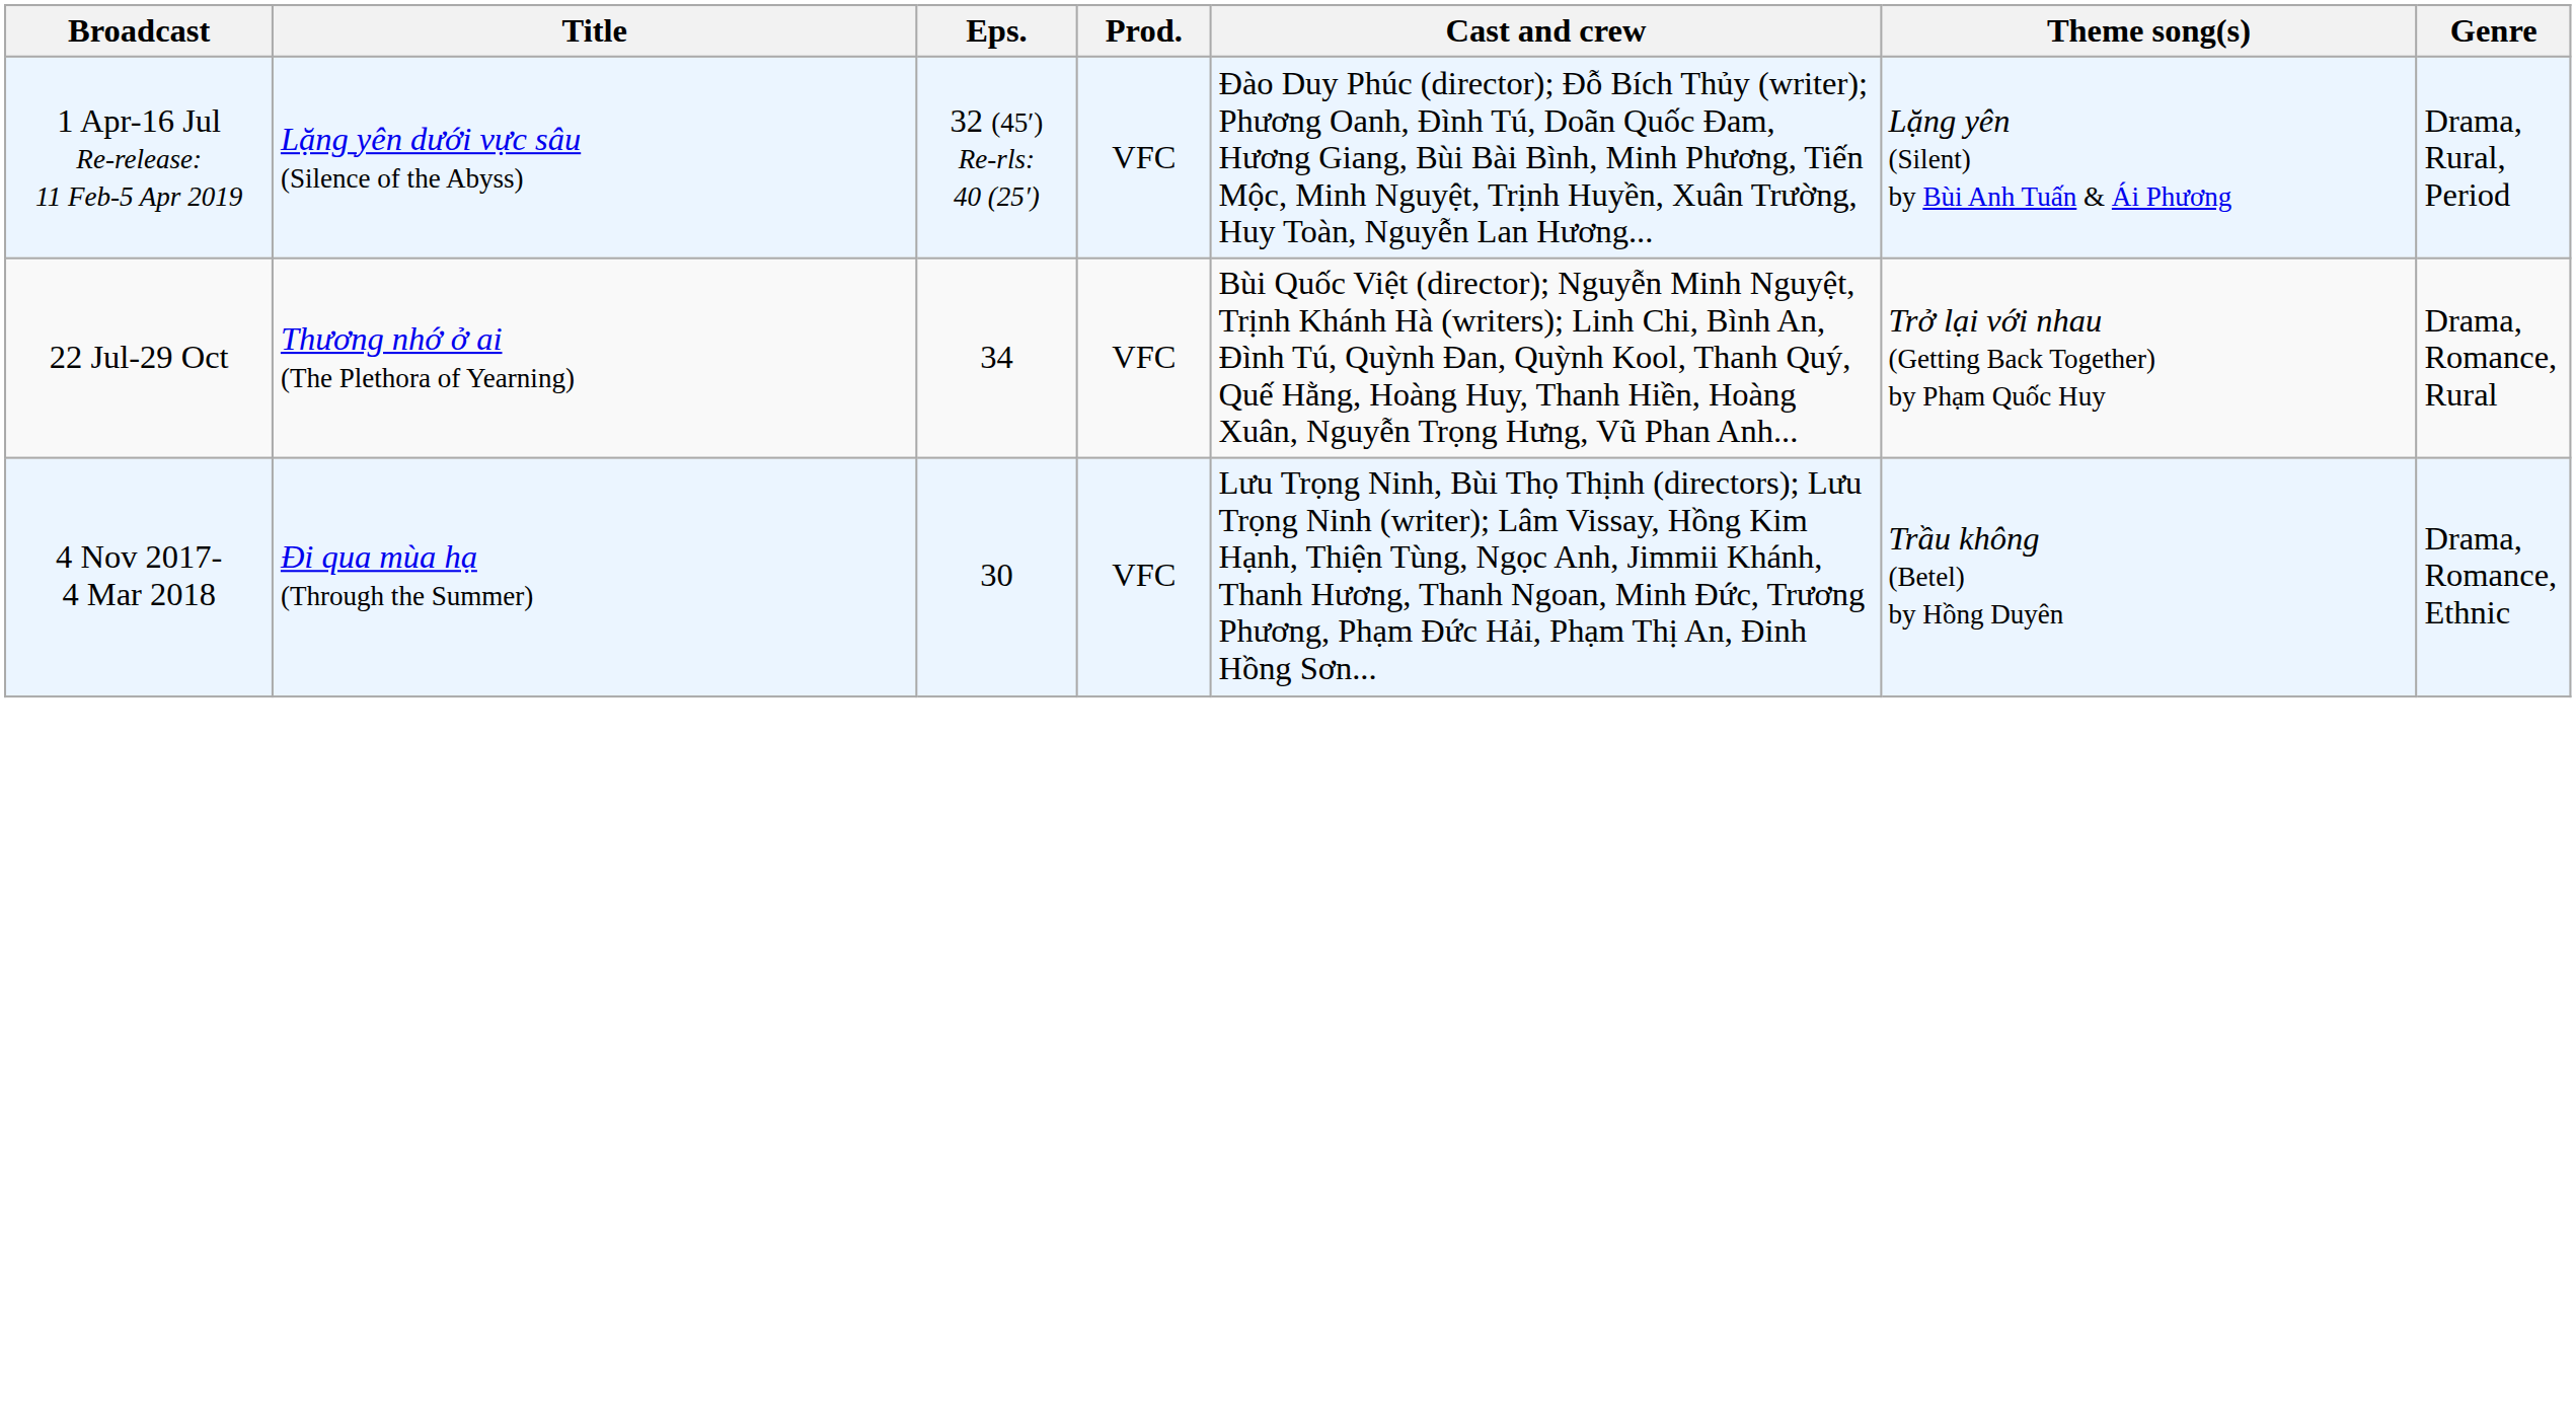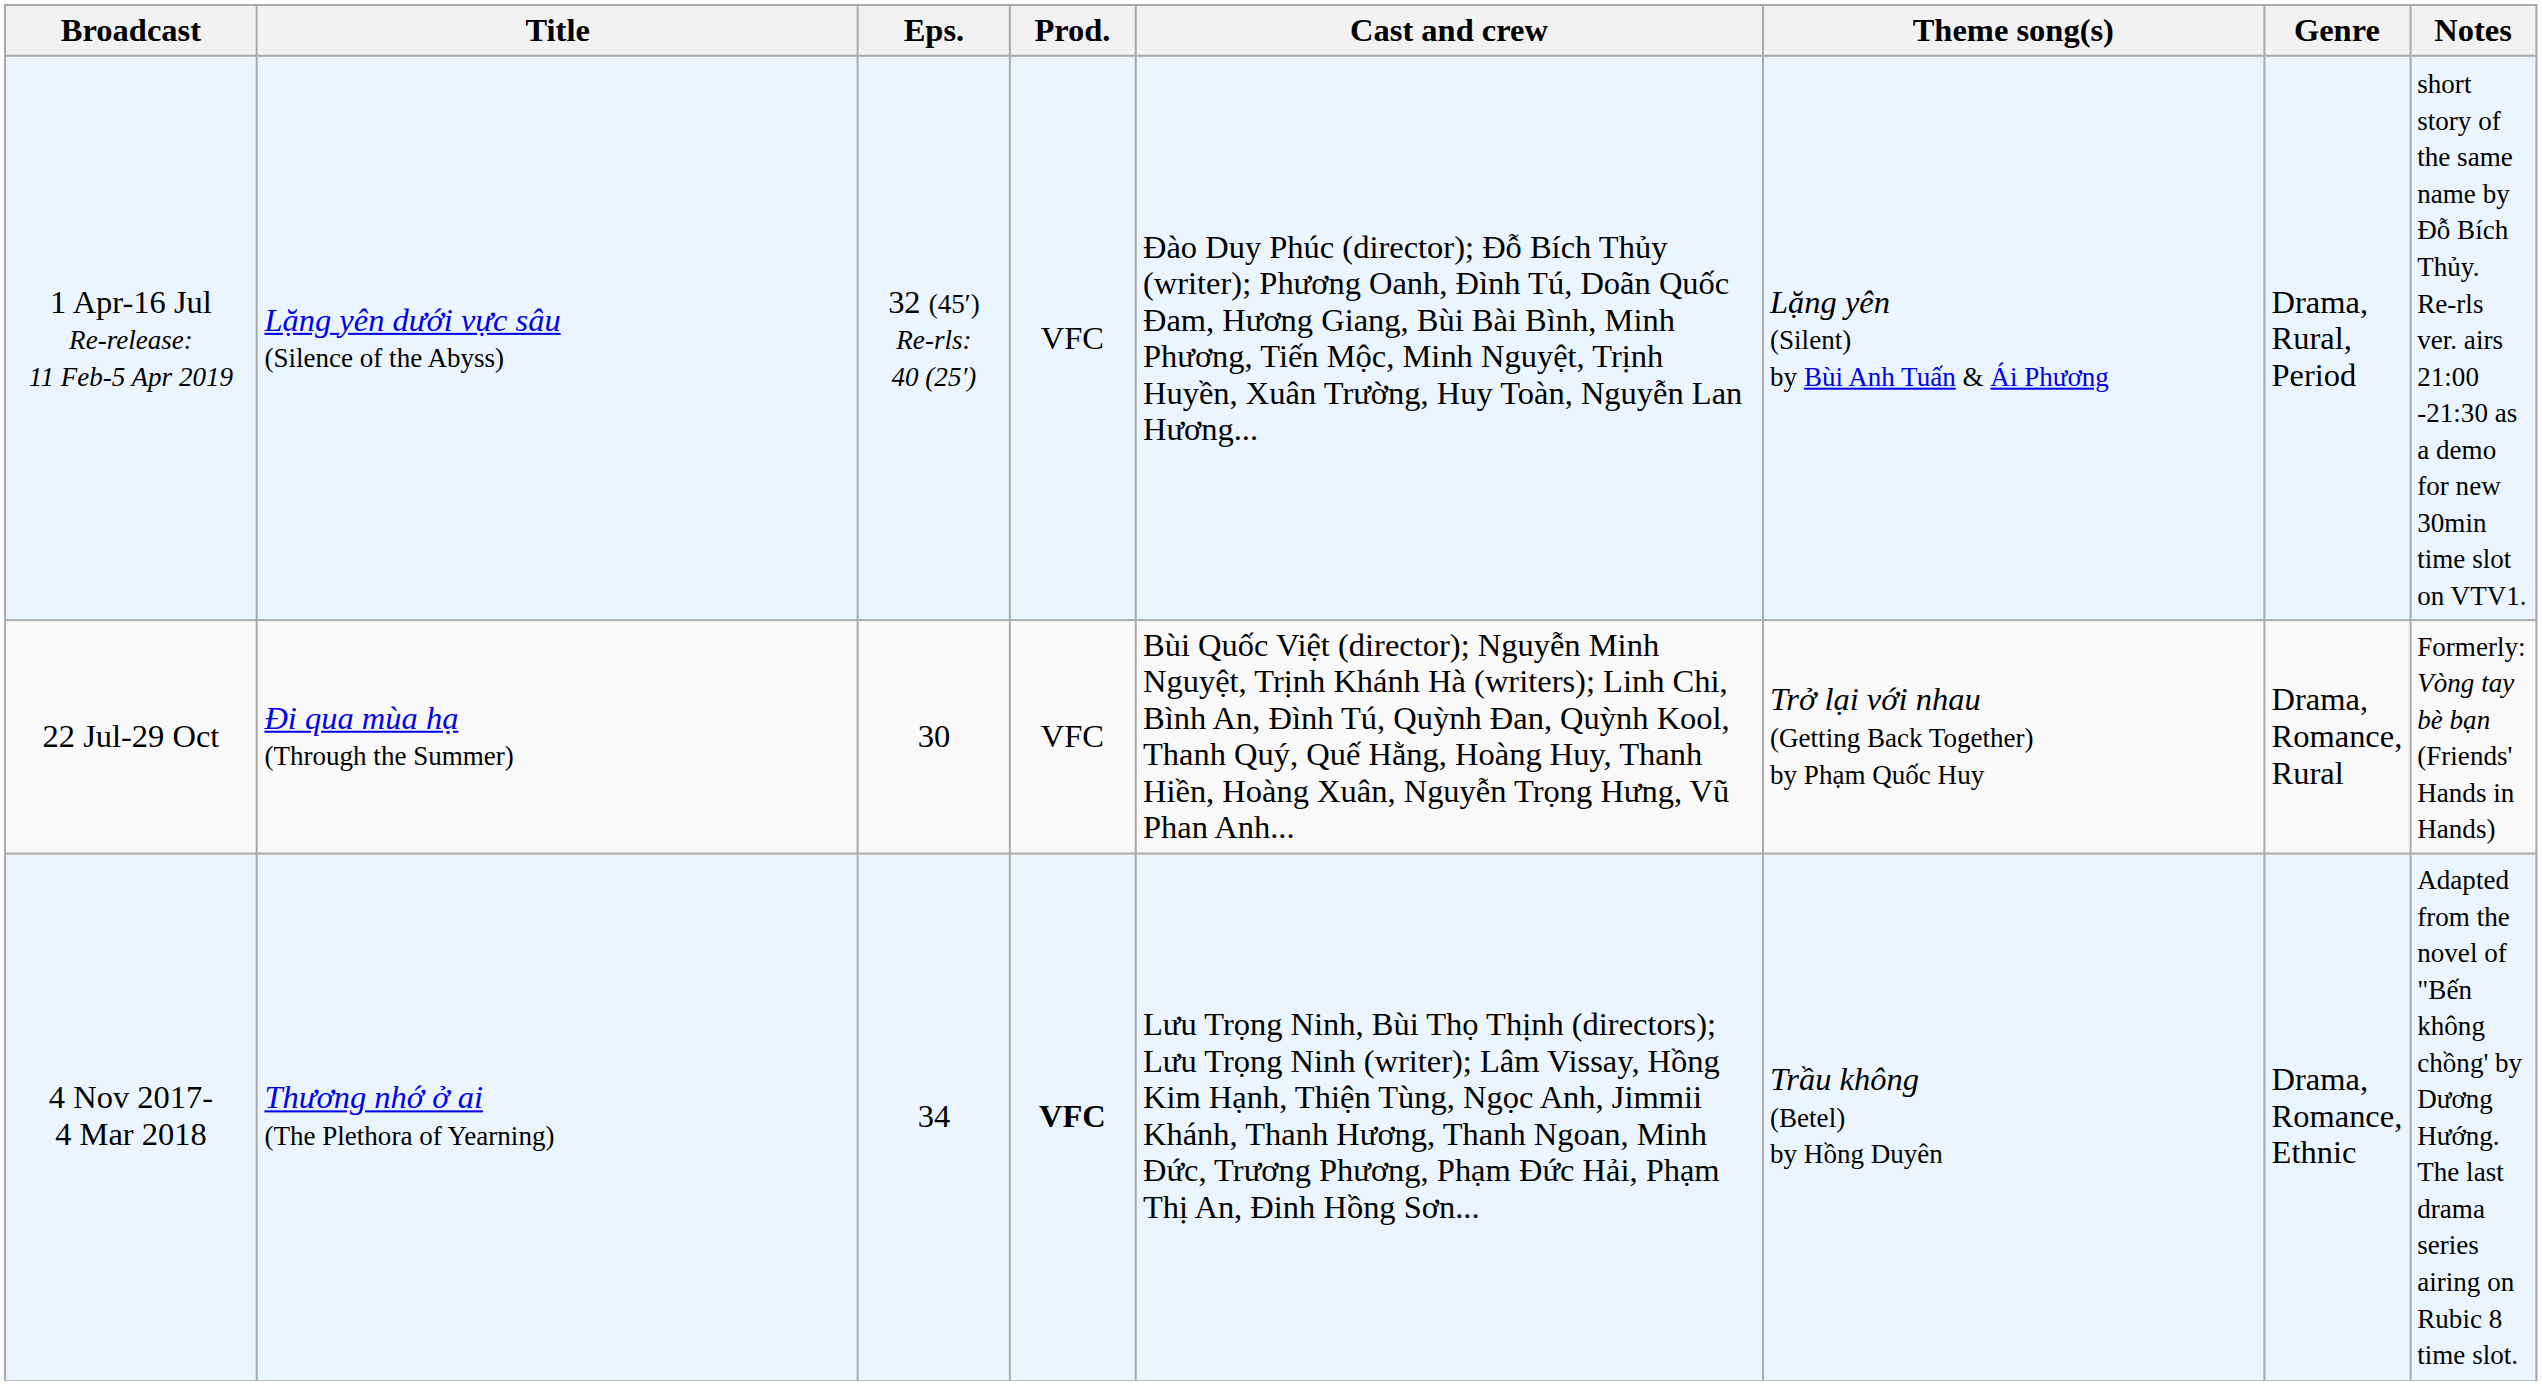+ column: Notes | short story of the same name by Đỗ Bích Thủy. Re-rls ver. airs 21:00 -21:30 as a demo for new 30min time slot on VTV1. | Formerly: Vòng tay bè bạn (Friends' Hands in Hands) | Adapted from the novel of "Bến không chồng' by Dương Hướng. The last drama series airing on Rubic 8 time slot.
22 Jul-29 Oct | Title: Thương nhớ ở ai (The Plethora of Yearning) -> Đi qua mùa hạ (Through the Summer)
22 Jul-29 Oct | Eps.: 34 -> 30
4 Nov 2017- 4 Mar 2018 | Title: Đi qua mùa hạ (Through the Summer) -> Thương nhớ ở ai (The Plethora of Yearning)
4 Nov 2017- 4 Mar 2018 | Eps.: 30 -> 34
4 Nov 2017- 4 Mar 2018 | Prod.: normal -> bold
